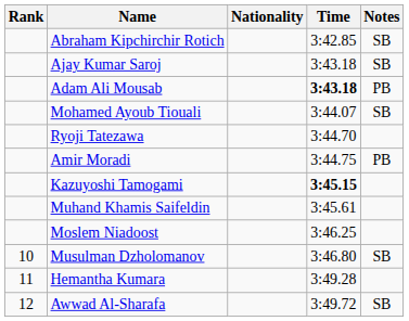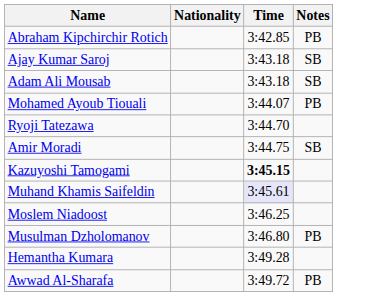- column: Rank | 10 | 11 | 12
Abraham Kipchirchir Rotich | Notes: SB -> PB
Adam Ali Mousab | Time: bold -> normal
Adam Ali Mousab | Notes: PB -> SB
Mohamed Ayoub Tiouali | Notes: SB -> PB
Amir Moradi | Notes: PB -> SB
Muhand Khamis Saifeldin | Time: no background -> lavender background
Musulman Dzholomanov | Notes: SB -> PB
Awwad Al-Sharafa | Notes: SB -> PB
